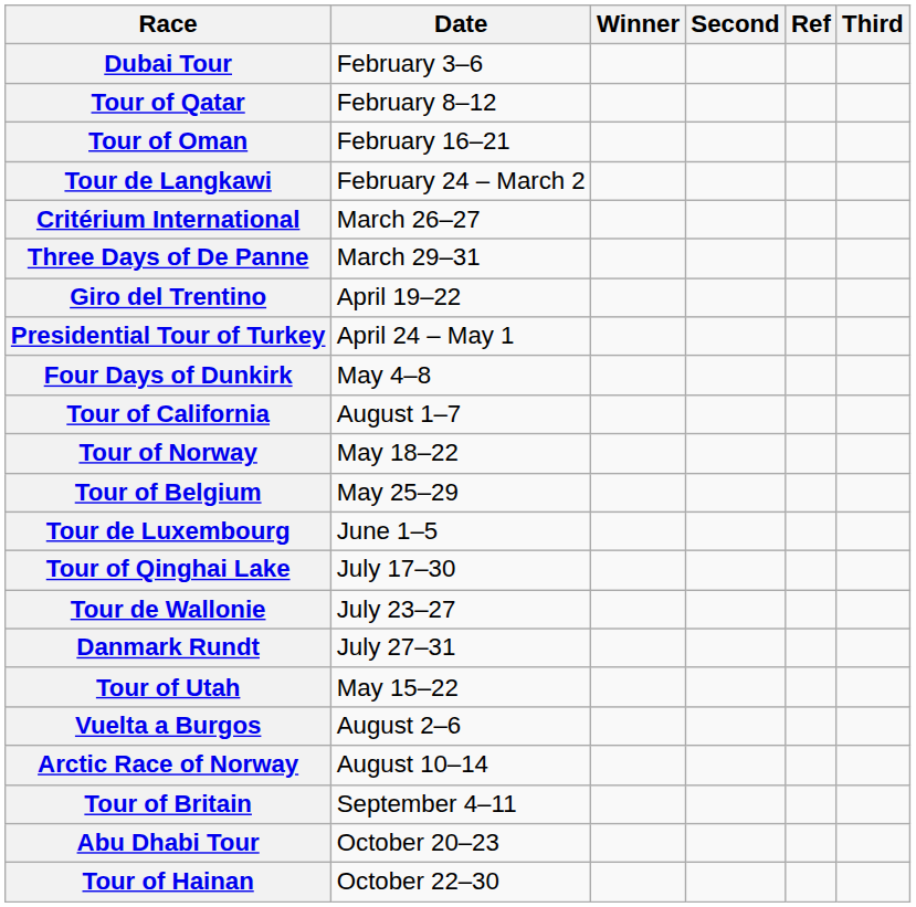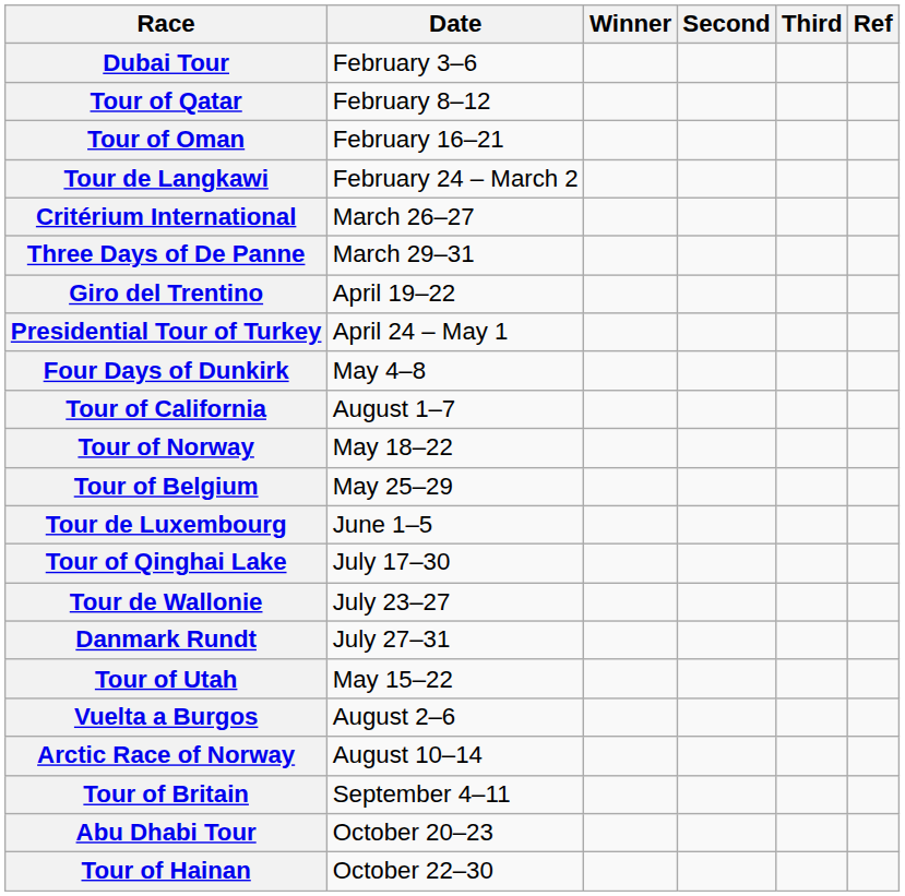columns swapped: Third <-> Ref
